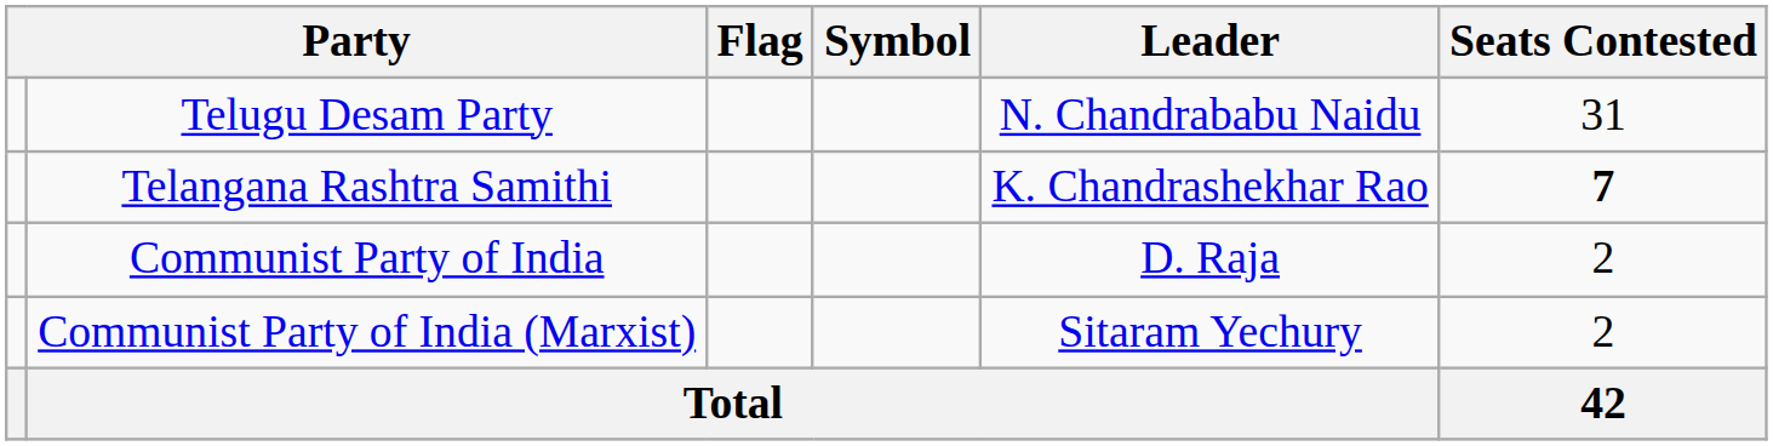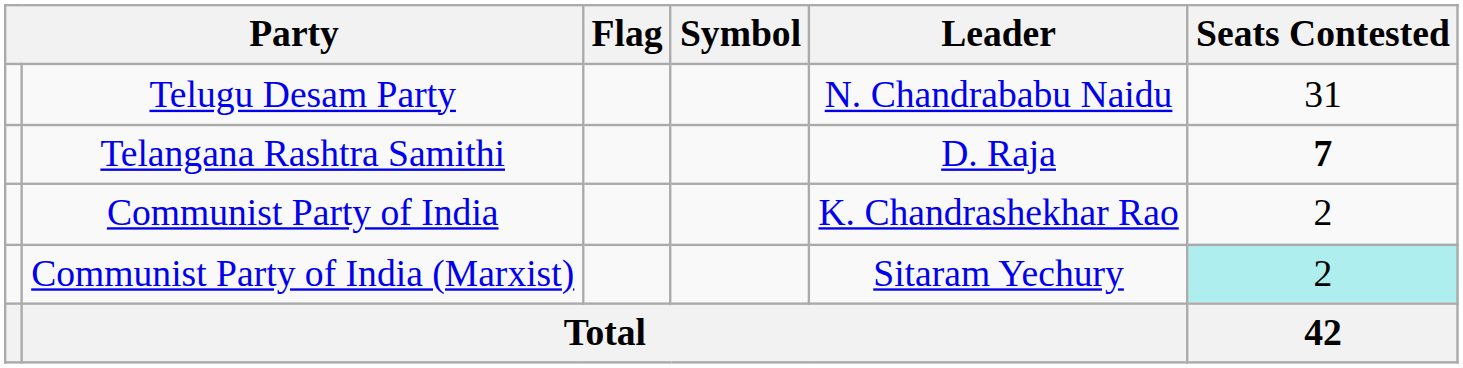Telangana Rashtra Samithi | Leader: K. Chandrashekhar Rao -> D. Raja
Communist Party of India | Leader: D. Raja -> K. Chandrashekhar Rao
Communist Party of India (Marxist) | Seats Contested: no background -> paleturquoise background
